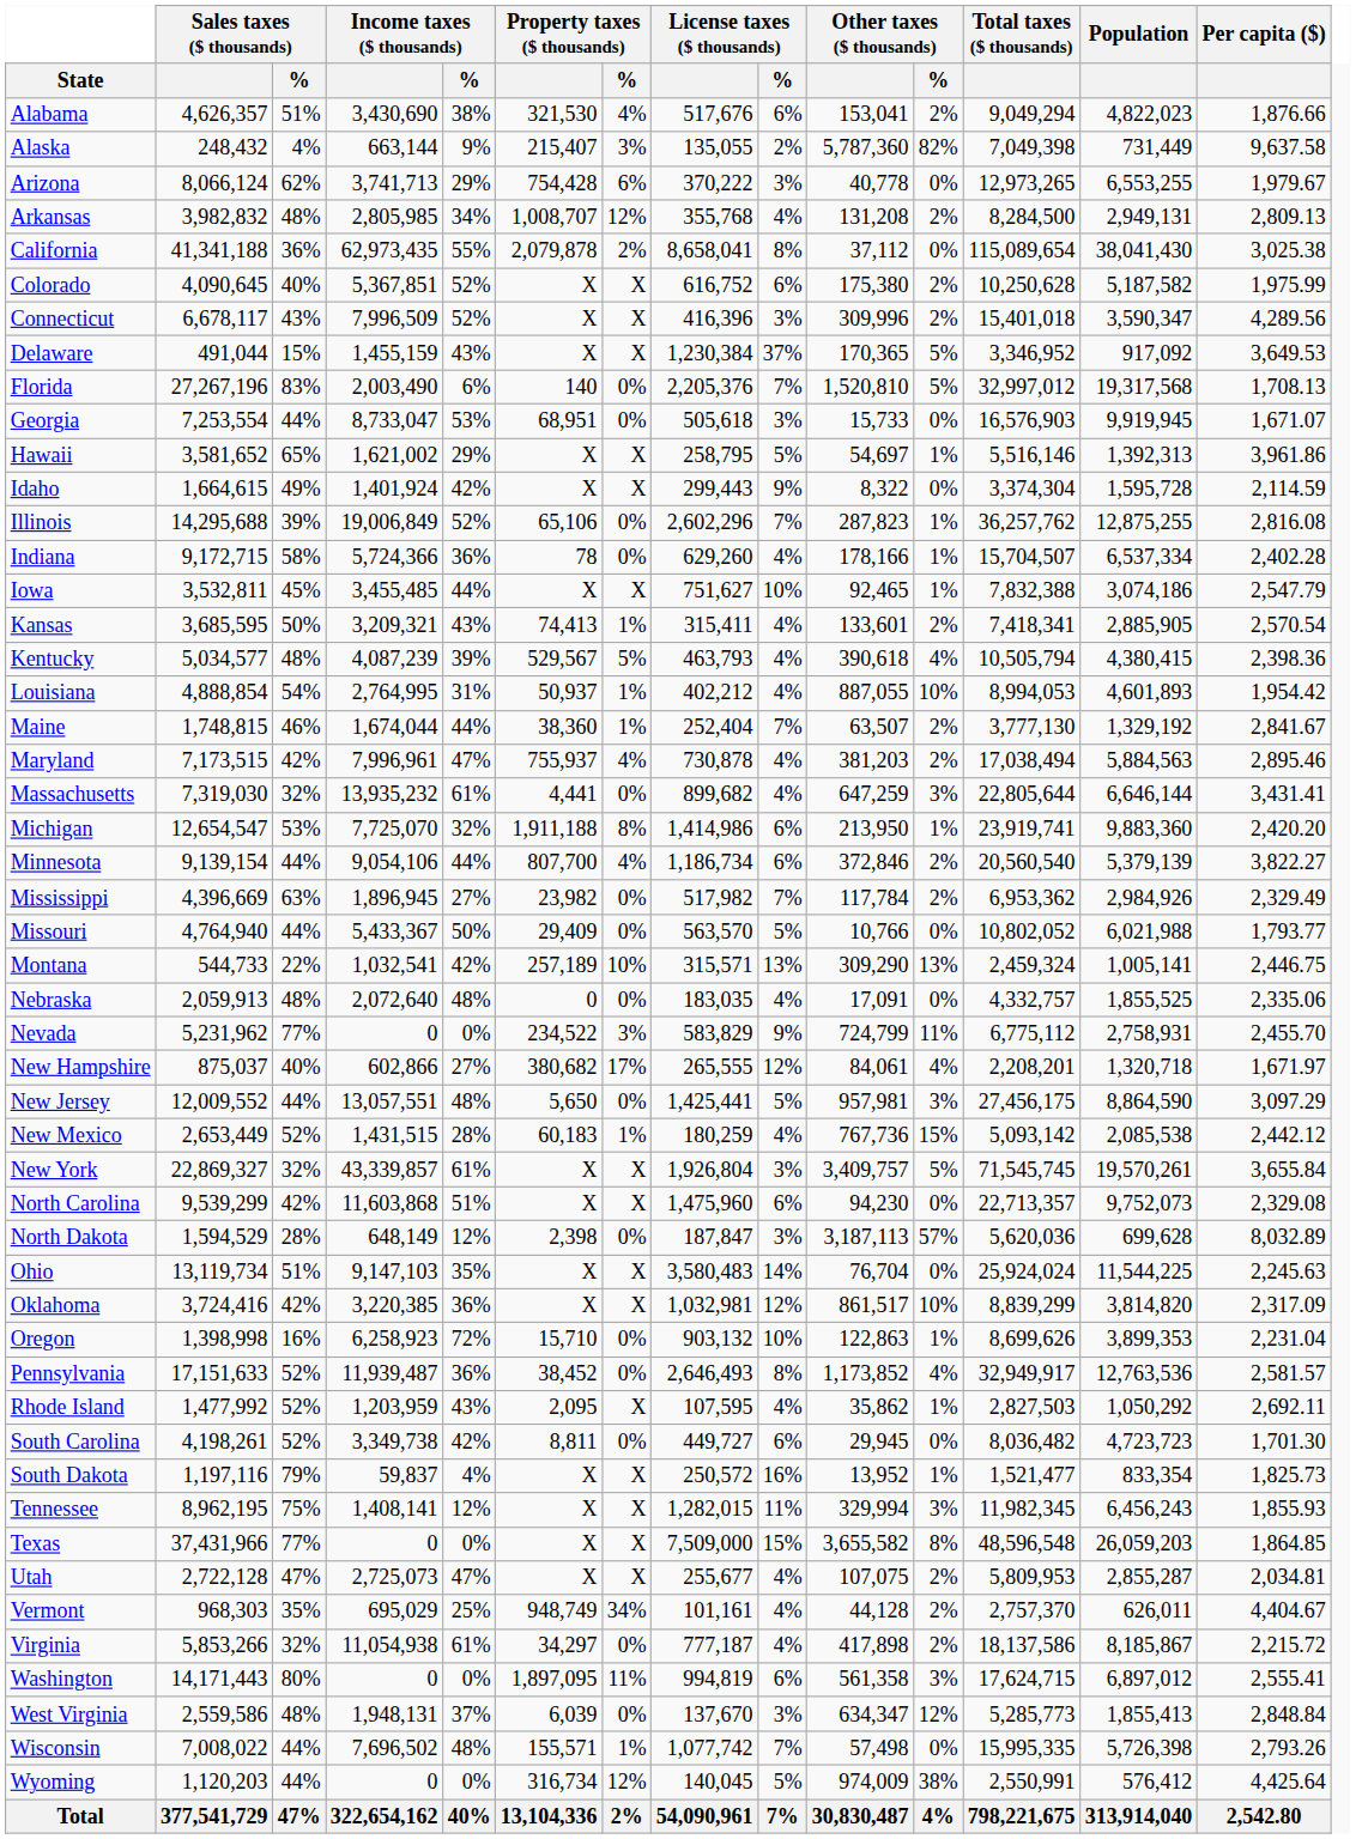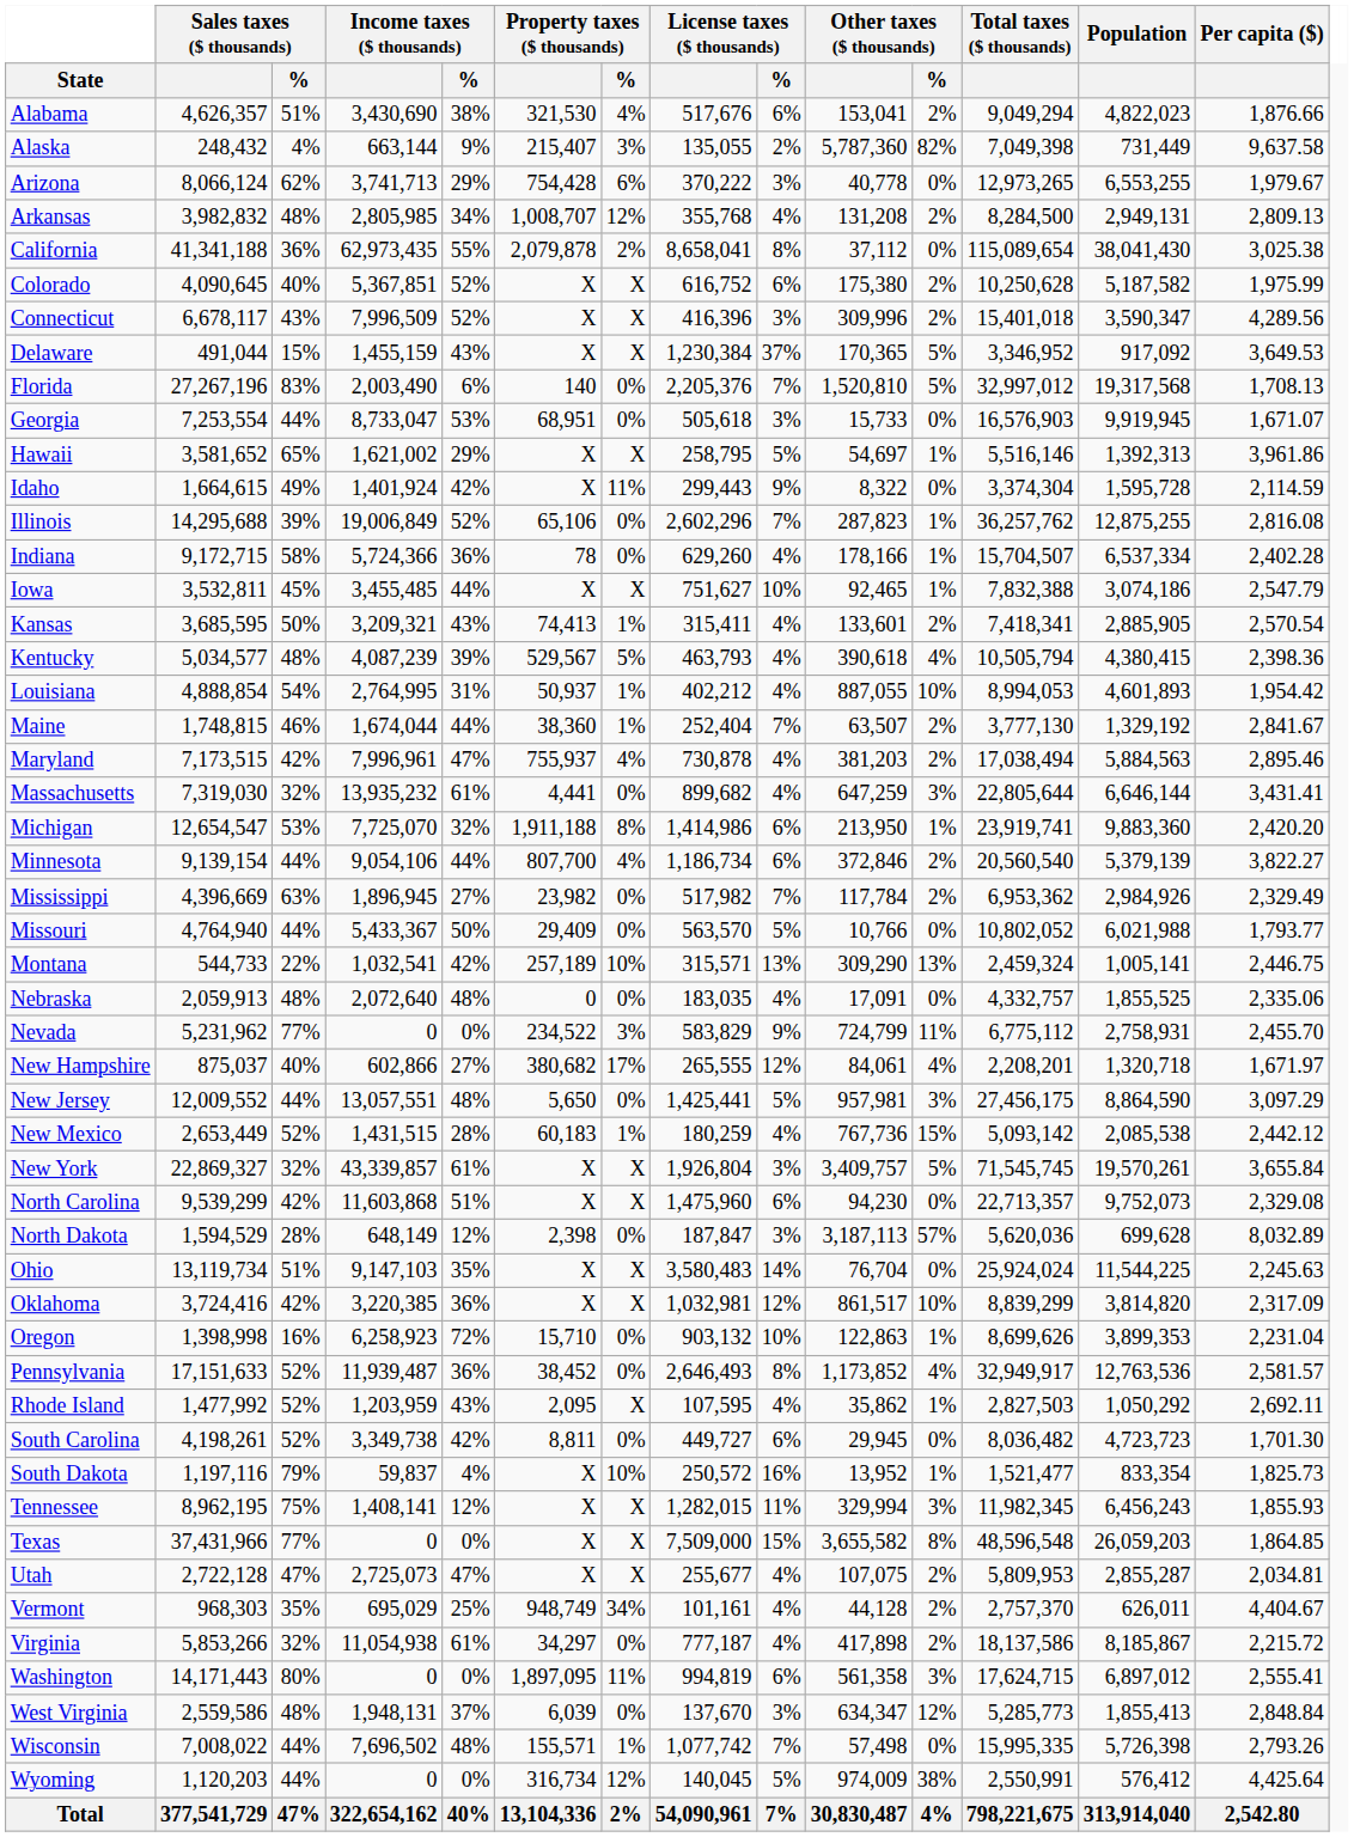Idaho | Property taxes ($ thousands) / %: X -> 11%
South Dakota | Property taxes ($ thousands) / %: X -> 10%
